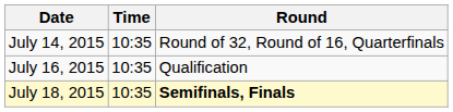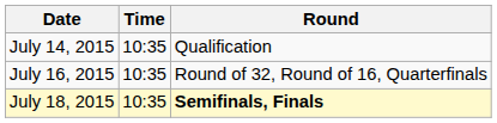July 14, 2015 | Round: Round of 32, Round of 16, Quarterfinals -> Qualification
July 16, 2015 | Round: Qualification -> Round of 32, Round of 16, Quarterfinals
